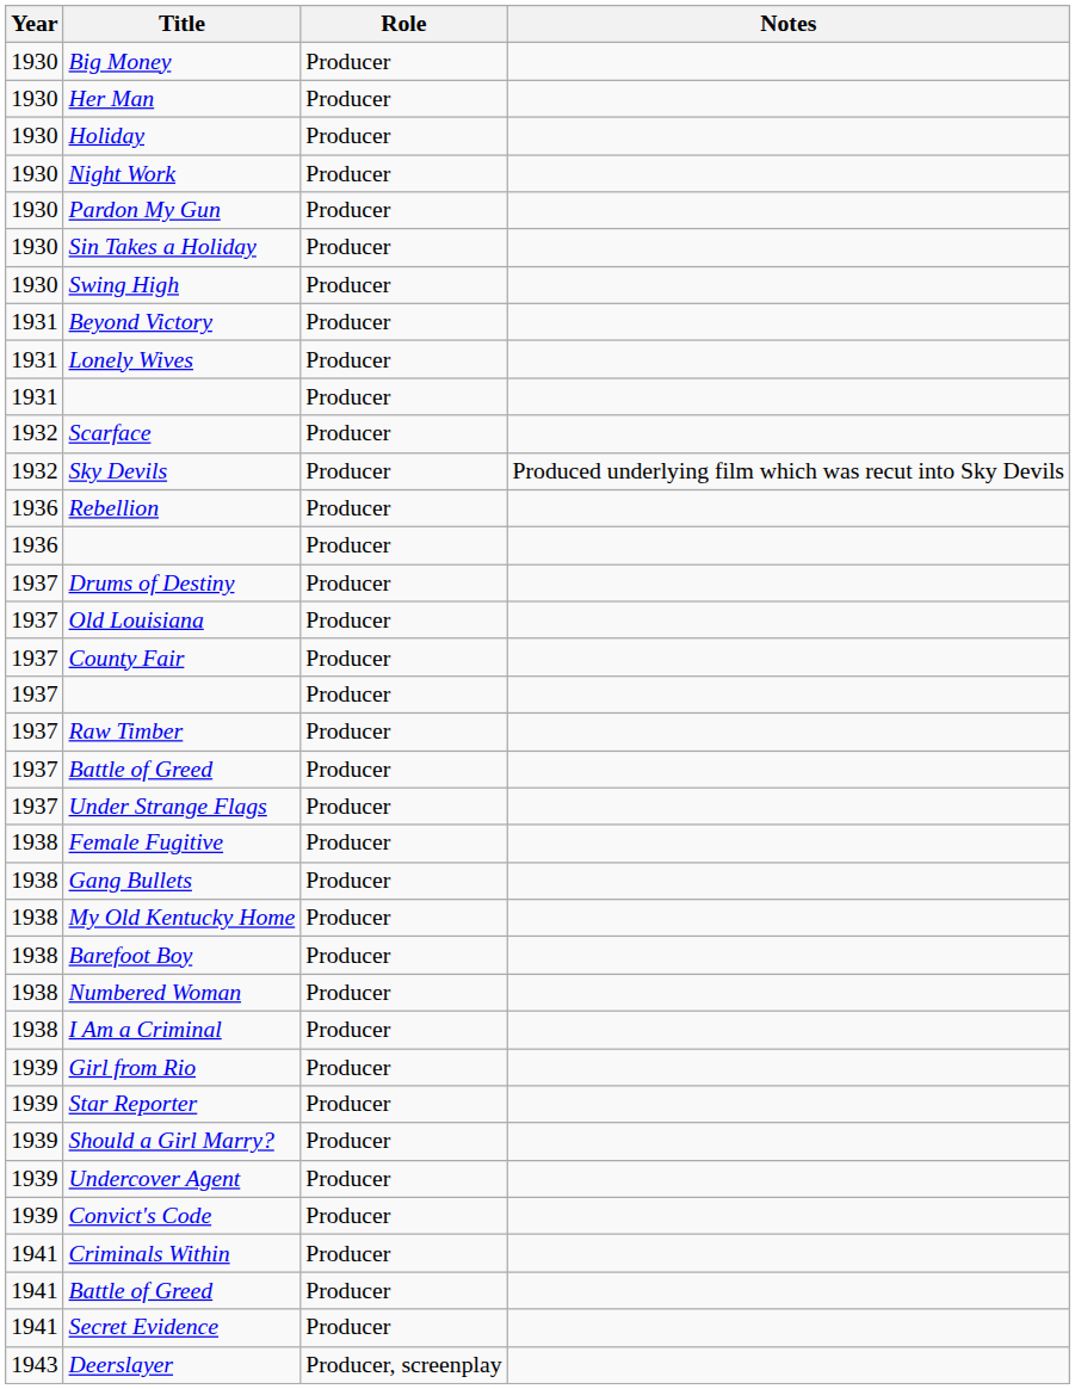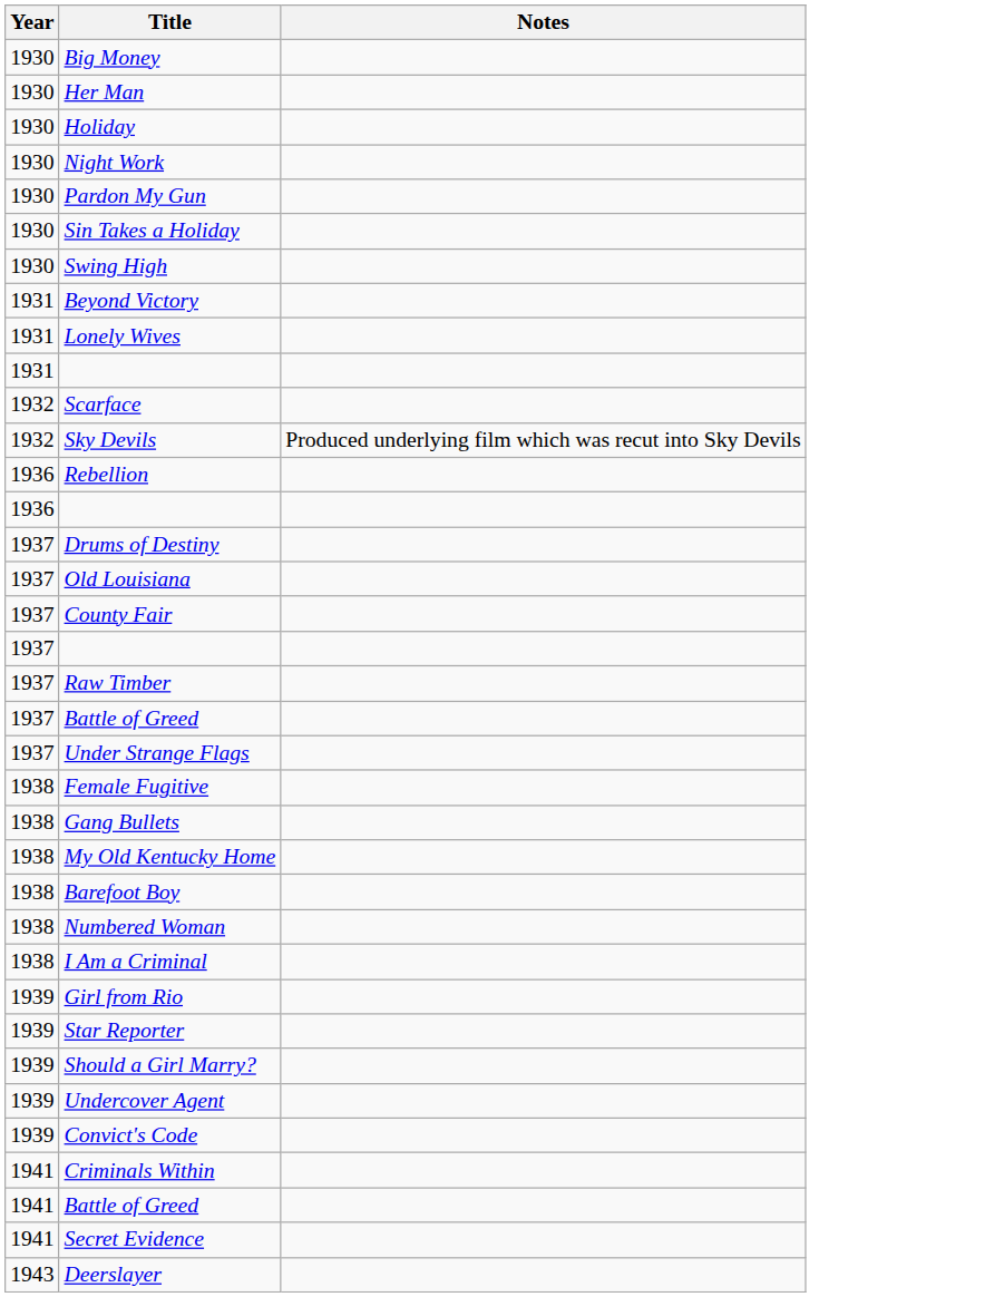- column: Role | Producer | Producer | Producer | Producer | Producer | Producer | Producer | Producer | Producer | Producer | Producer | Producer | Producer | Producer | Producer | Producer | Producer | Producer | Producer | Producer | Producer | Producer | Producer | Producer | Producer | Producer | Producer | Producer | Producer | Producer | Producer | Producer | Producer | Producer | Producer | Producer, screenplay
